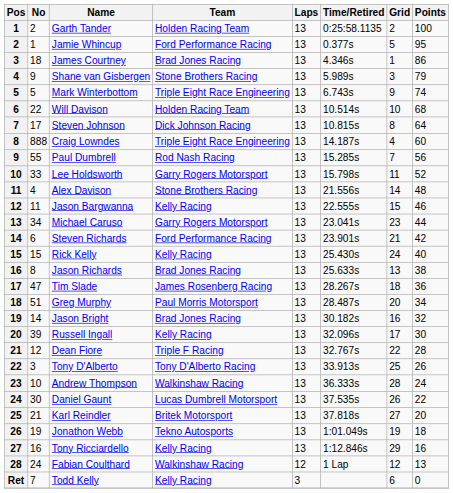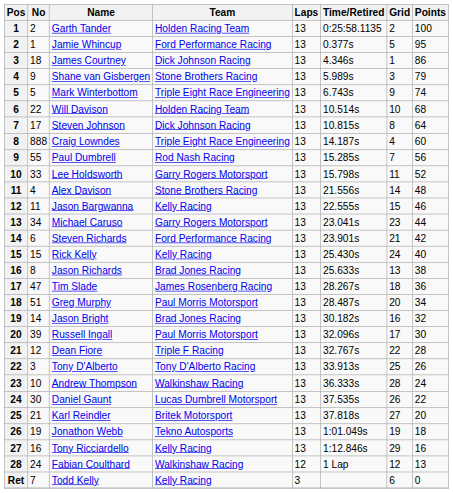James Courtney | Team: Brad Jones Racing -> Dick Johnson Racing
Russell Ingall | Team: Kelly Racing -> Paul Morris Motorsport
